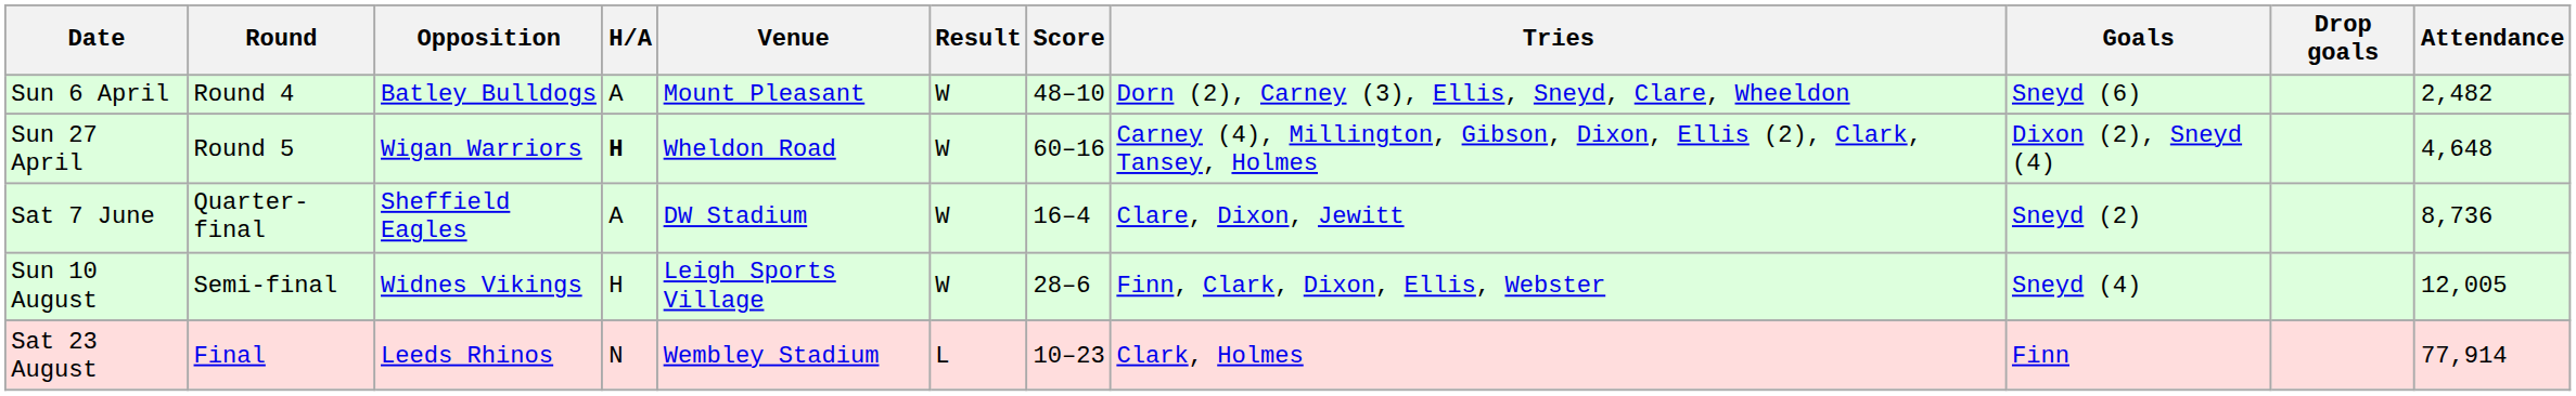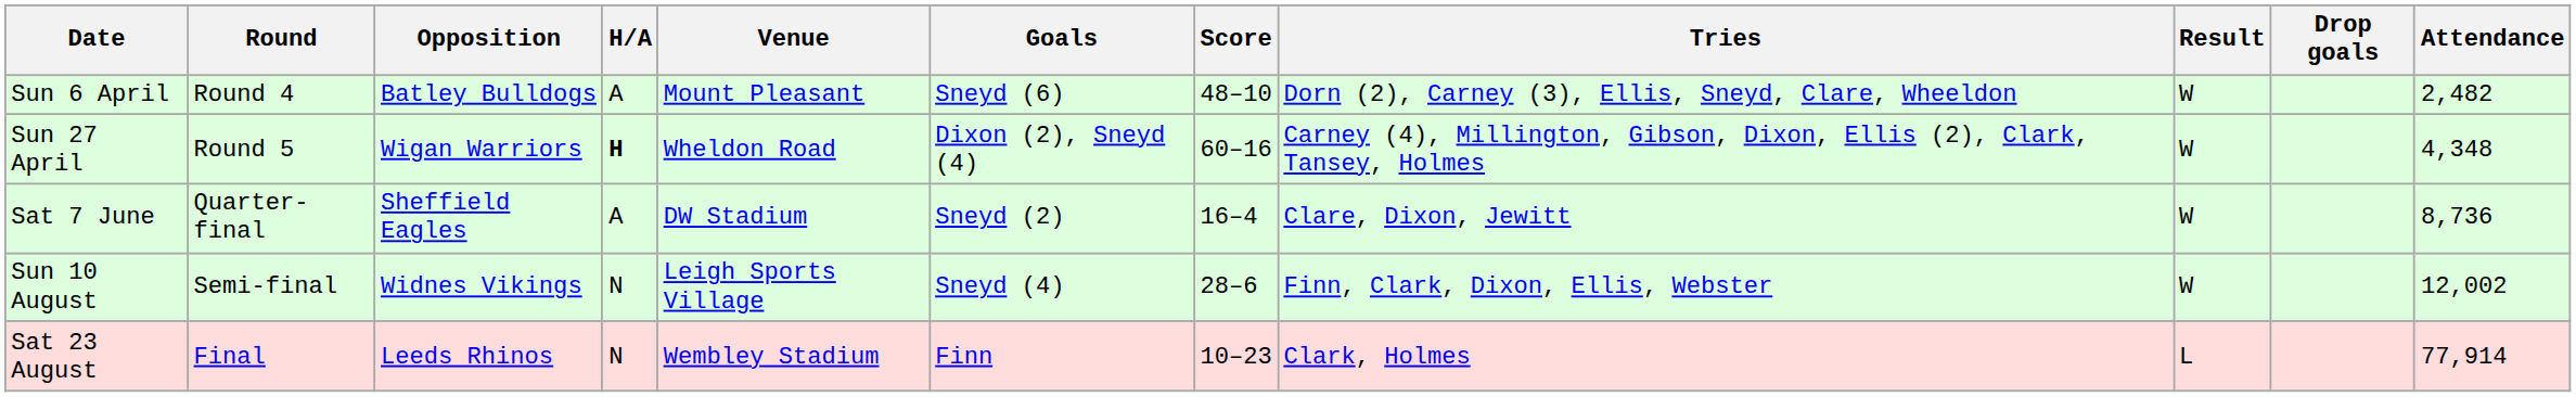columns swapped: Result <-> Goals
Sun 27 April | Attendance: 4,648 -> 4,348
Sun 10 August | H/A: H -> N
Sun 10 August | Attendance: 12,005 -> 12,002
